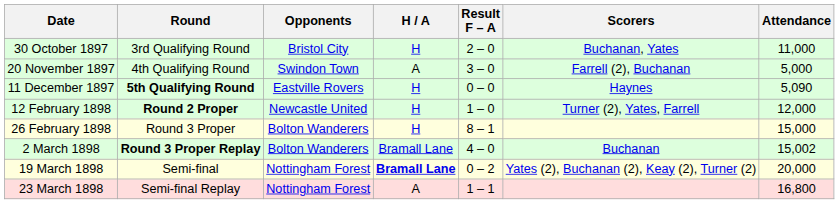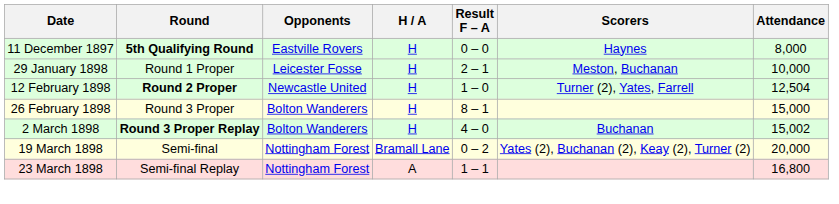- row: 30 October 1897 | 3rd Qualifying Round | Bristol City | H | 2 – 0 | Buchanan, Yates | 11,000
- row: 20 November 1897 | 4th Qualifying Round | Swindon Town | A | 3 – 0 | Farrell (2), Buchanan | 5,000
11 December 1897 | Attendance: 5,090 -> 8,000
+ row: 29 January 1898 | Round 1 Proper | Leicester Fosse | H | 2 – 1 | Meston, Buchanan | 10,000
12 February 1898 | Attendance: 12,000 -> 12,504
2 March 1898 | H / A: Bramall Lane -> H
19 March 1898 | H / A: bold -> normal
